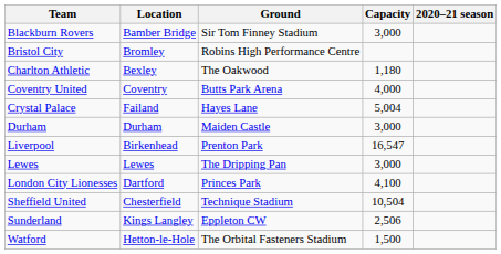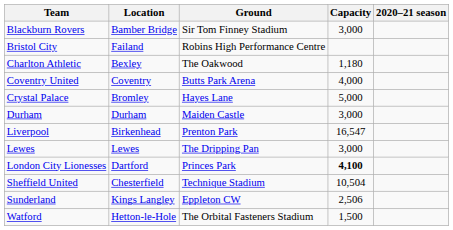Bristol City | Location: Bromley -> Failand
Crystal Palace | Location: Failand -> Bromley
Crystal Palace | Capacity: 5,004 -> 5,000
London City Lionesses | Capacity: normal -> bold
